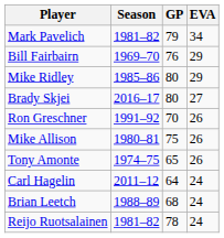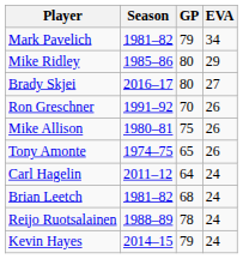- row: Bill Fairbairn | 1969–70 | 76 | 29
Brian Leetch | Season: 1988–89 -> 1981–82
Reijo Ruotsalainen | Season: 1981–82 -> 1988–89
+ row: Kevin Hayes | 2014–15 | 79 | 24
